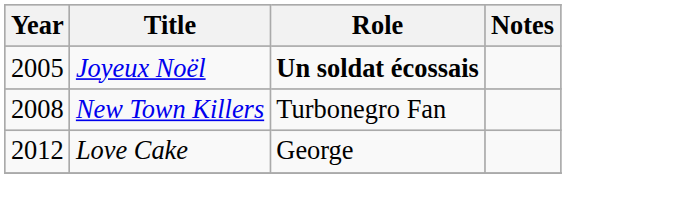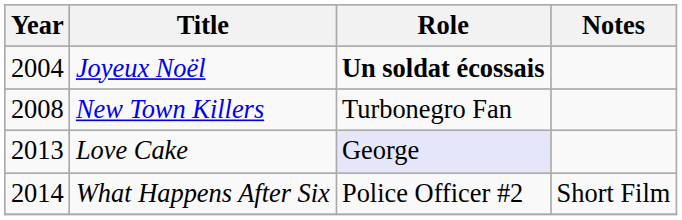Joyeux Noël | Year: 2005 -> 2004
Love Cake | Year: 2012 -> 2013
Love Cake | Role: no background -> lavender background
+ row: 2014 | What Happens After Six | Police Officer #2 | Short Film
